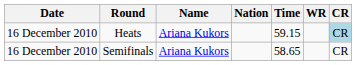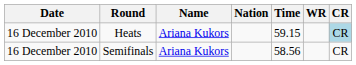Semifinals | Time: 58.65 -> 58.56
